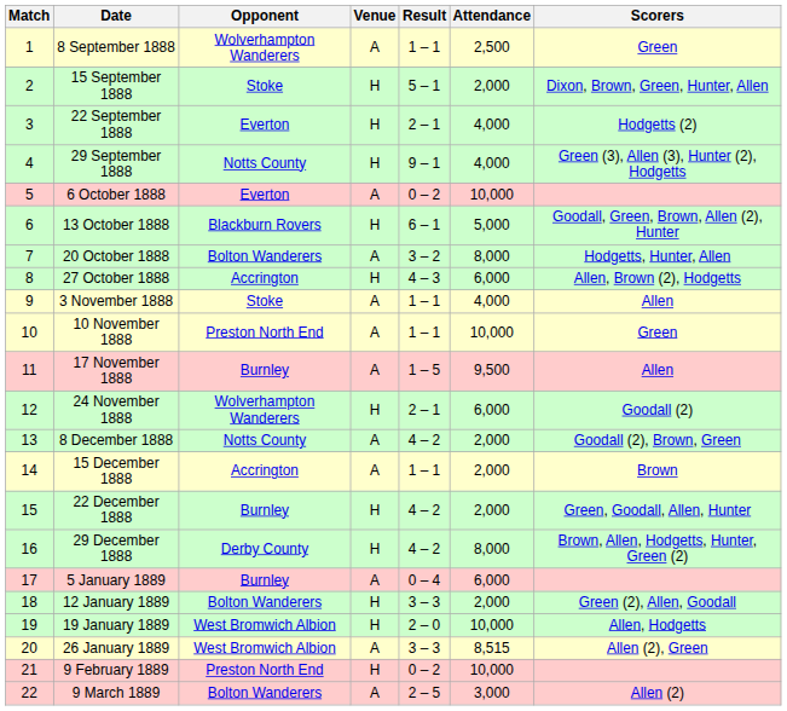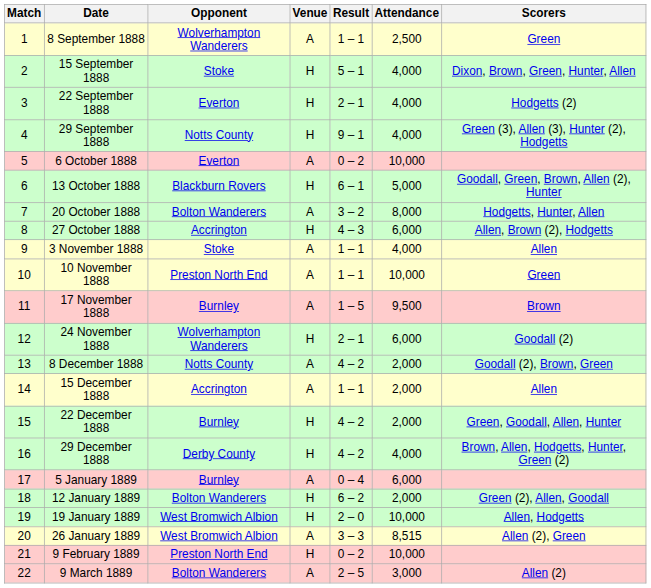15 September 1888 | Attendance: 2,000 -> 4,000
17 November 1888 | Scorers: Allen -> Brown
15 December 1888 | Scorers: Brown -> Allen
29 December 1888 | Attendance: 8,000 -> 4,000
12 January 1889 | Result: 3 – 3 -> 6 – 2
